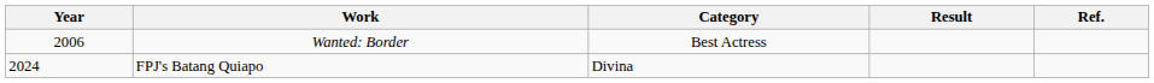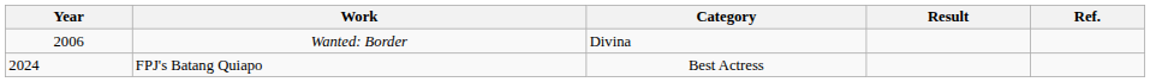Wanted: Border | Category: Best Actress -> Divina
FPJ's Batang Quiapo | Category: Divina -> Best Actress
